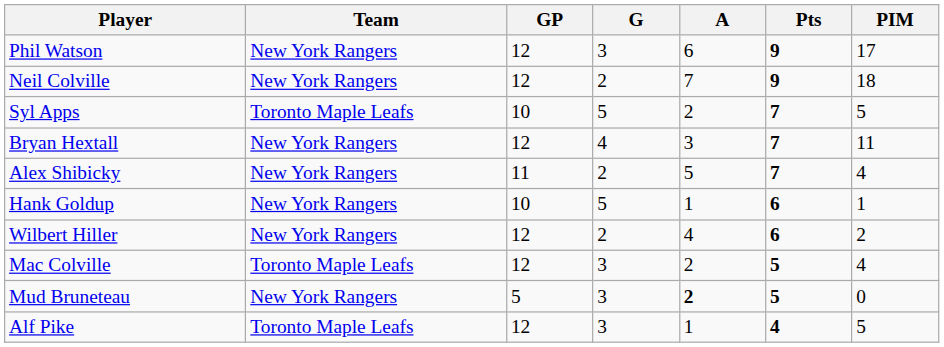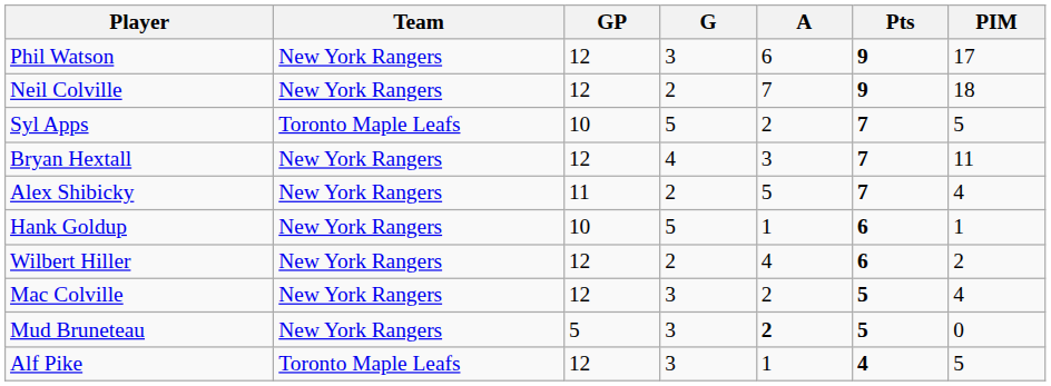Mac Colville | Team: Toronto Maple Leafs -> New York Rangers
